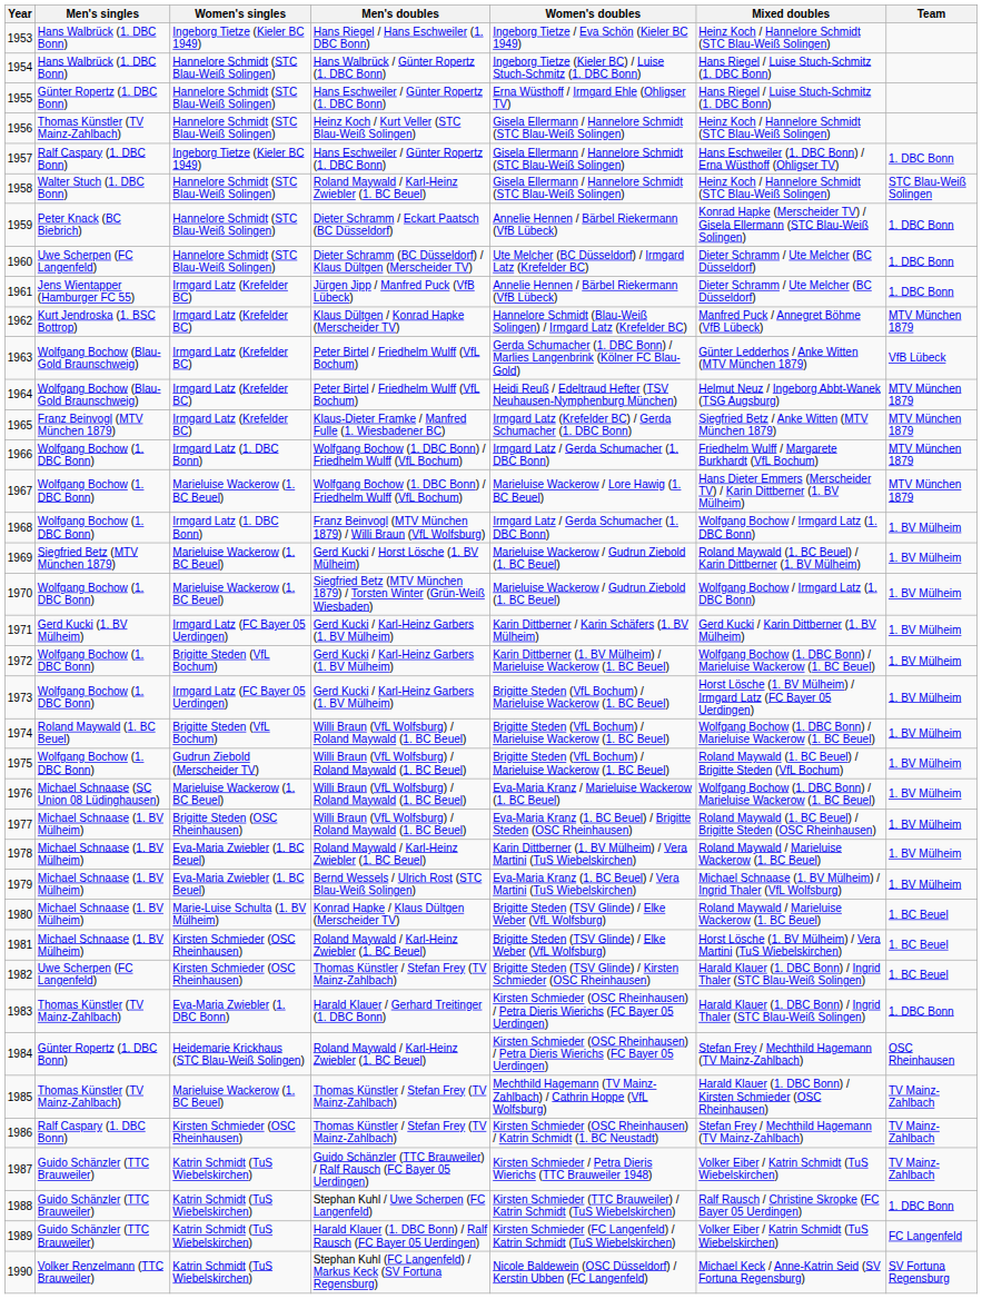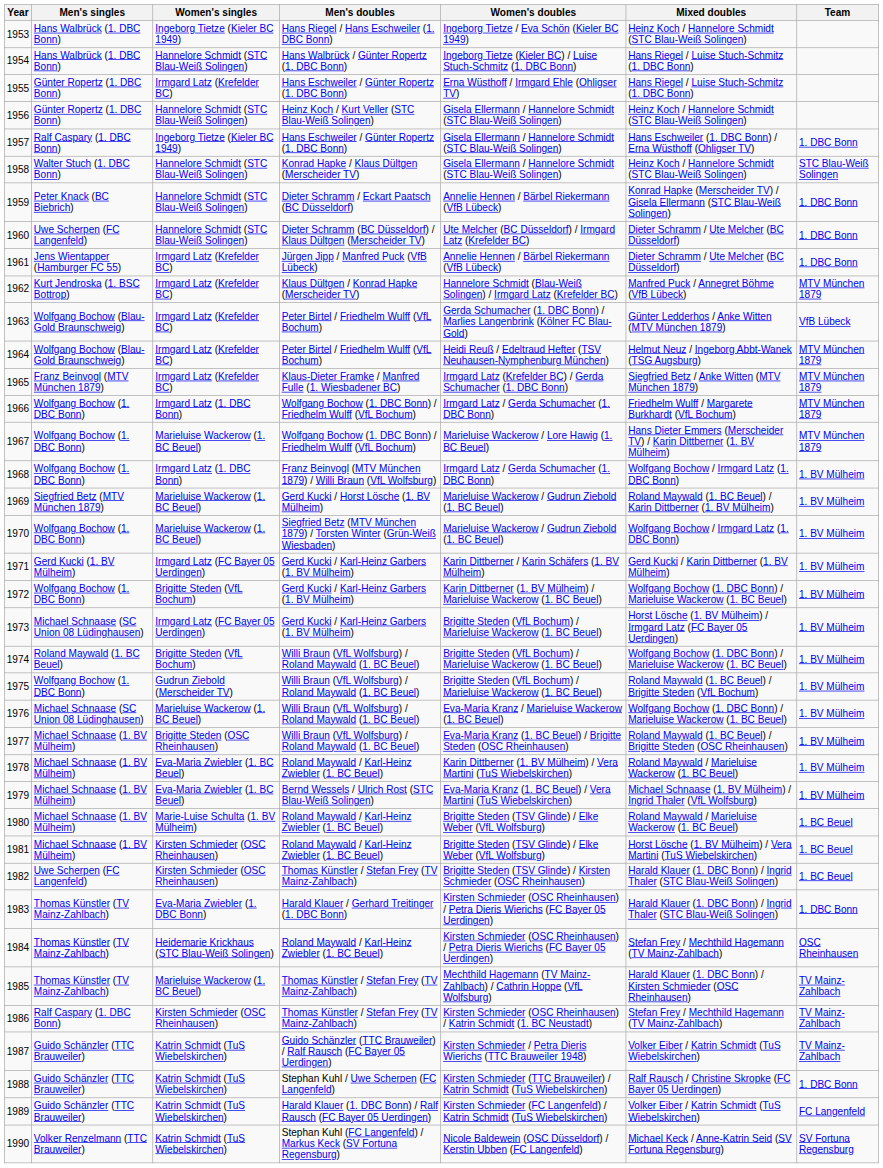1955 | Women's singles: Hannelore Schmidt (STC Blau-Weiß Solingen) -> Irmgard Latz (Krefelder BC)
1956 | Men's singles: Thomas Künstler (TV Mainz-Zahlbach) -> Günter Ropertz (1. DBC Bonn)
1958 | Men's doubles: Roland Maywald / Karl-Heinz Zwiebler (1. BC Beuel) -> Konrad Hapke / Klaus Dültgen (Merscheider TV)
1973 | Men's singles: Wolfgang Bochow (1. DBC Bonn) -> Michael Schnaase (SC Union 08 Lüdinghausen)
1980 | Men's doubles: Konrad Hapke / Klaus Dültgen (Merscheider TV) -> Roland Maywald / Karl-Heinz Zwiebler (1. BC Beuel)
1984 | Men's singles: Günter Ropertz (1. DBC Bonn) -> Thomas Künstler (TV Mainz-Zahlbach)
